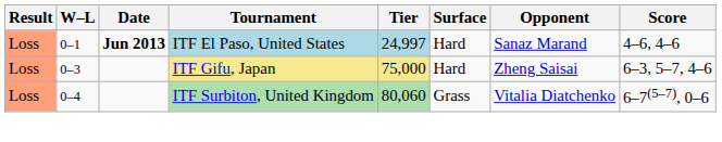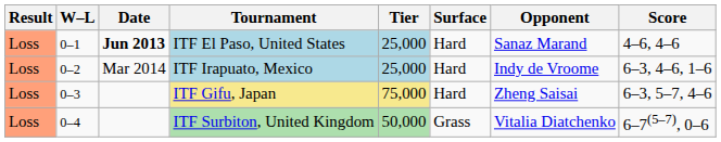ITF El Paso, United States | Tier: 24,997 -> 25,000
+ row: Loss | 0–2 | Mar 2014 | ITF Irapuato, Mexico | 25,000 | Hard | Indy de Vroome | 6–3, 4–6, 1–6
ITF Surbiton, United Kingdom | Tier: 80,060 -> 50,000
